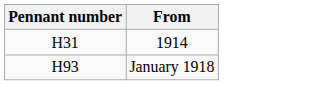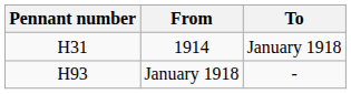+ column: To | January 1918 | -
